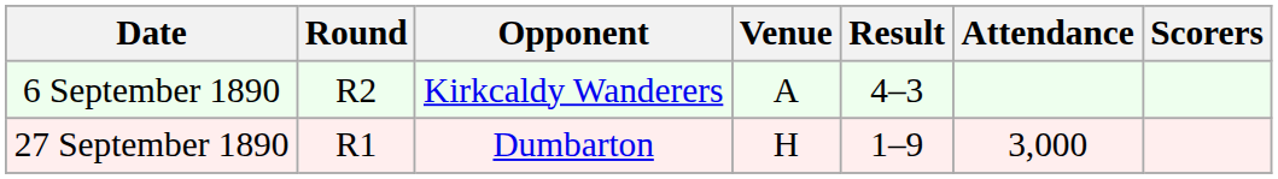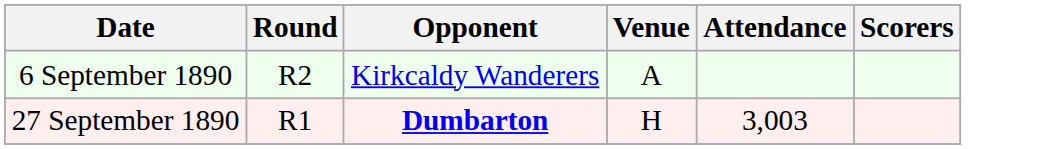- column: Result | 4–3 | 1–9
27 September 1890 | Opponent: normal -> bold
27 September 1890 | Attendance: 3,000 -> 3,003
